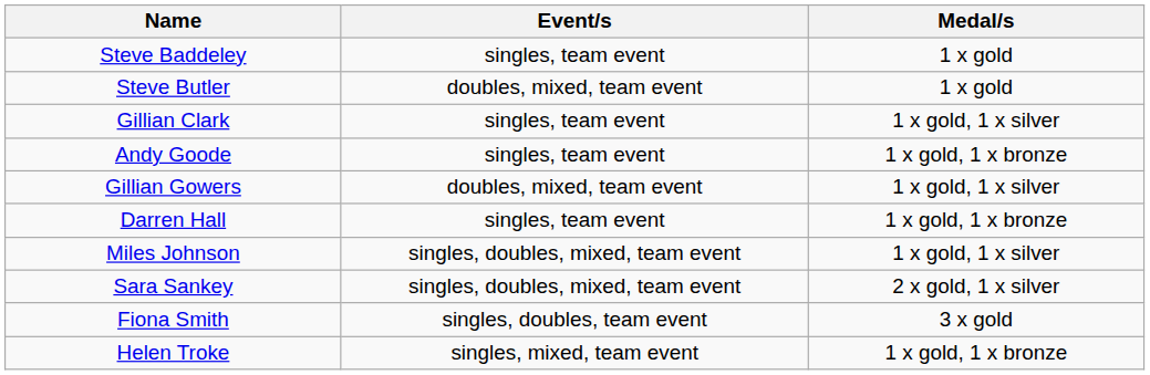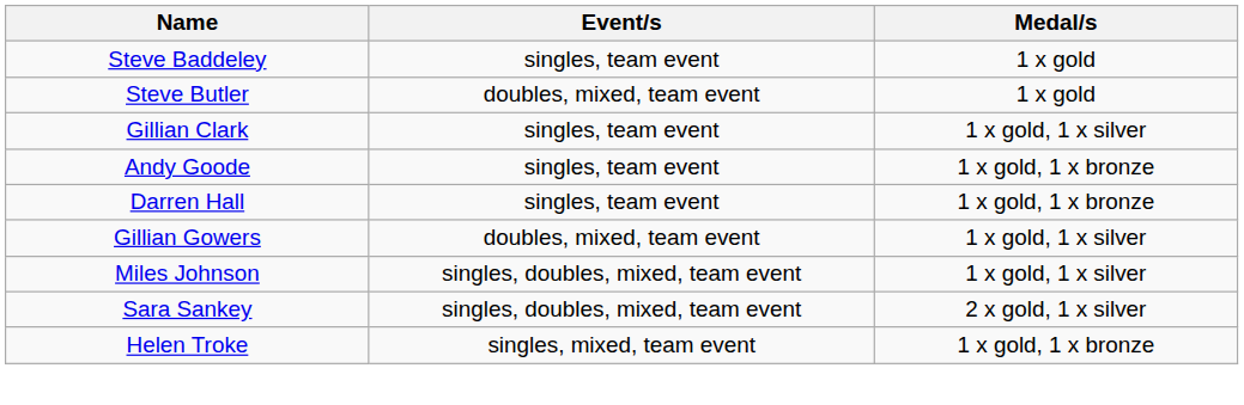rows swapped: Gillian Gowers <-> Darren Hall
- row: Fiona Smith | singles, doubles, team event | 3 x gold
